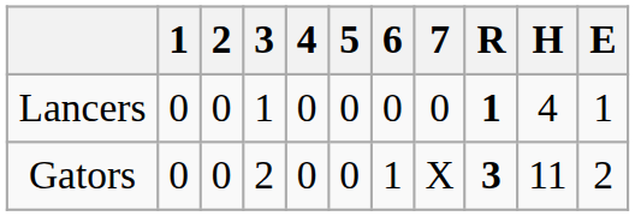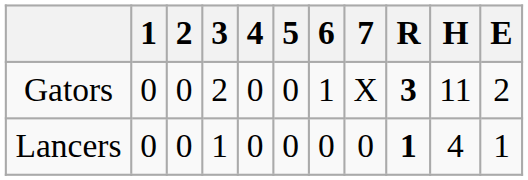rows swapped: Lancers <-> Gators
